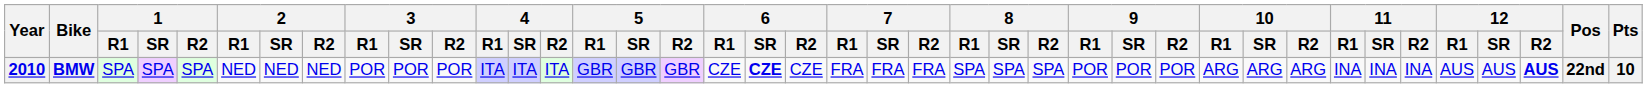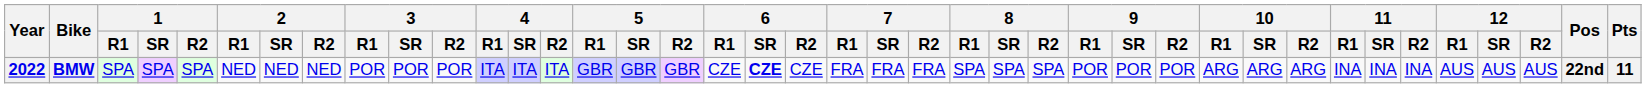BMW | Year: 2010 -> 2022
BMW | 12 / R2: bold -> normal
BMW | Pts: 10 -> 11
